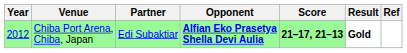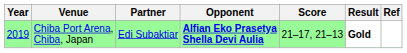Chiba Port Arena, Chiba, Japan | Year: 2012 -> 2019
Chiba Port Arena, Chiba, Japan | Score: bold -> normal
